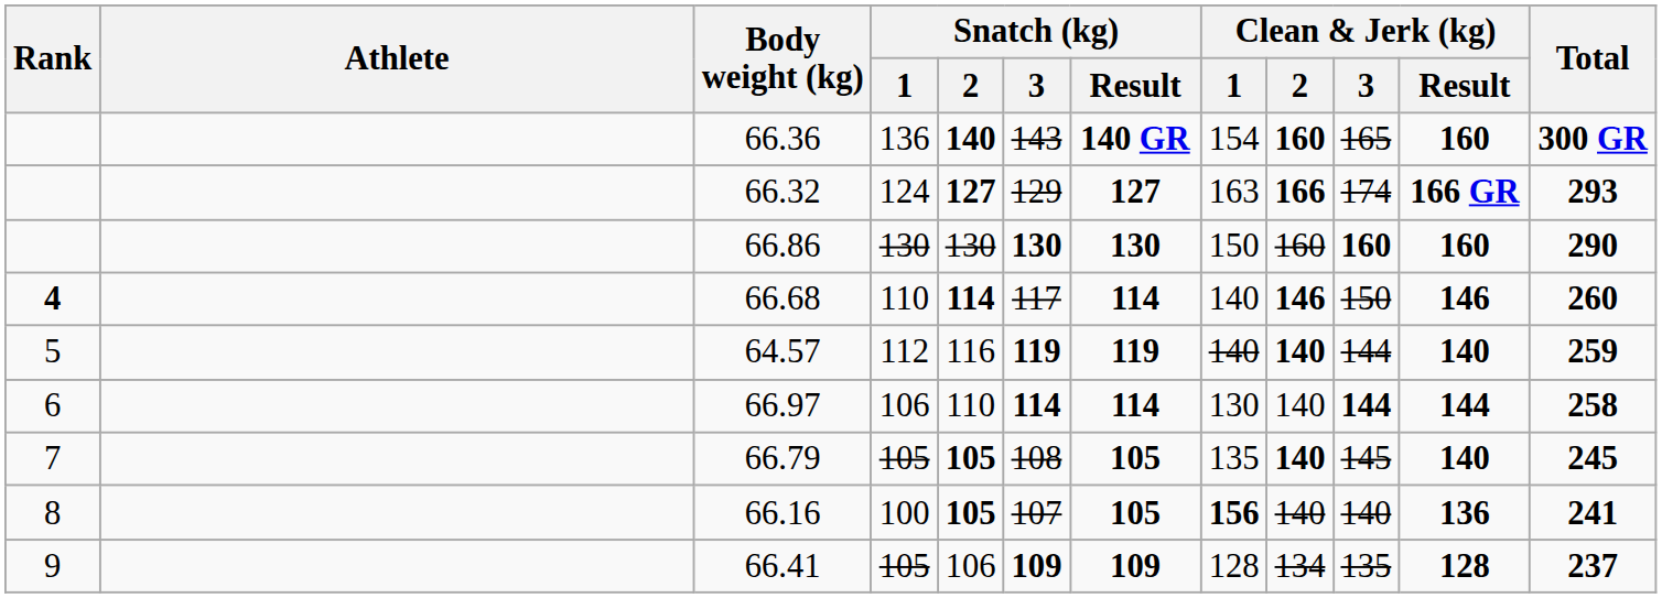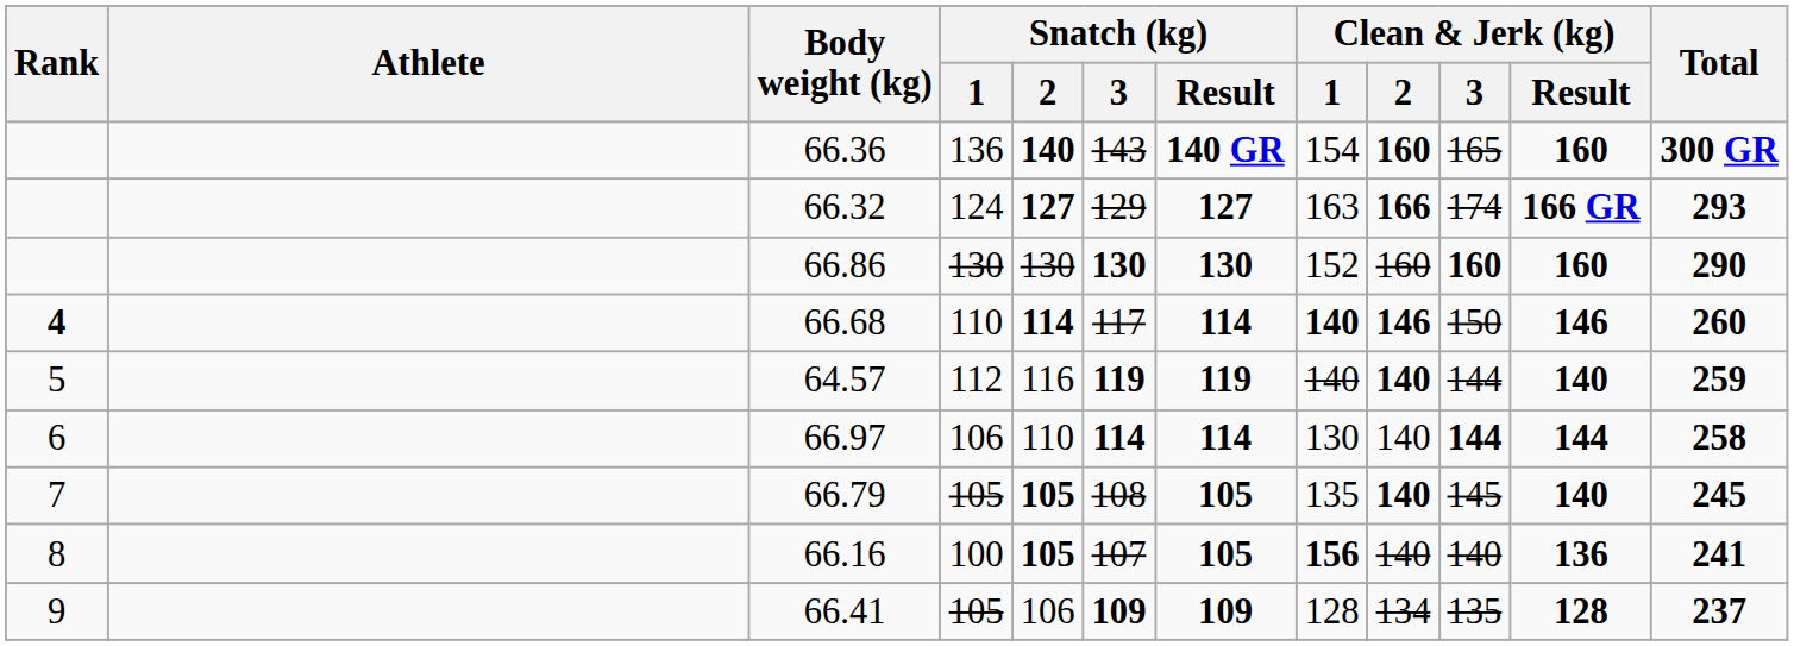66.86 | Clean & Jerk (kg) / 1: 150 -> 152
66.68 | Clean & Jerk (kg) / 1: normal -> bold
